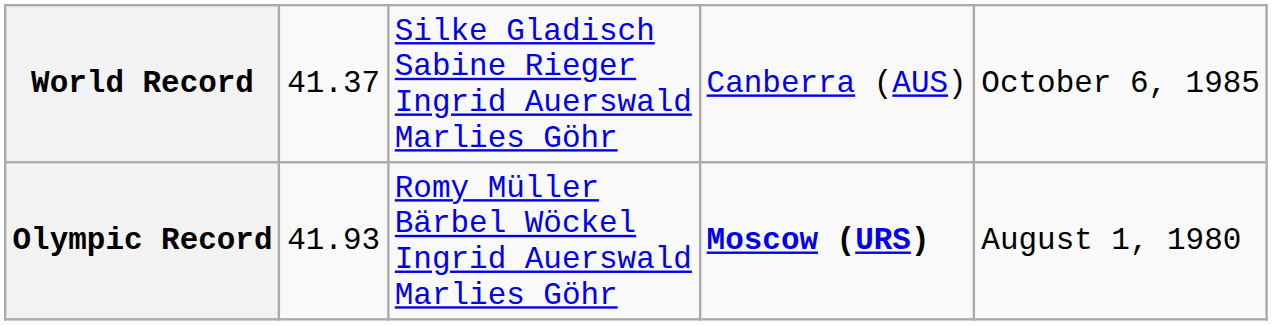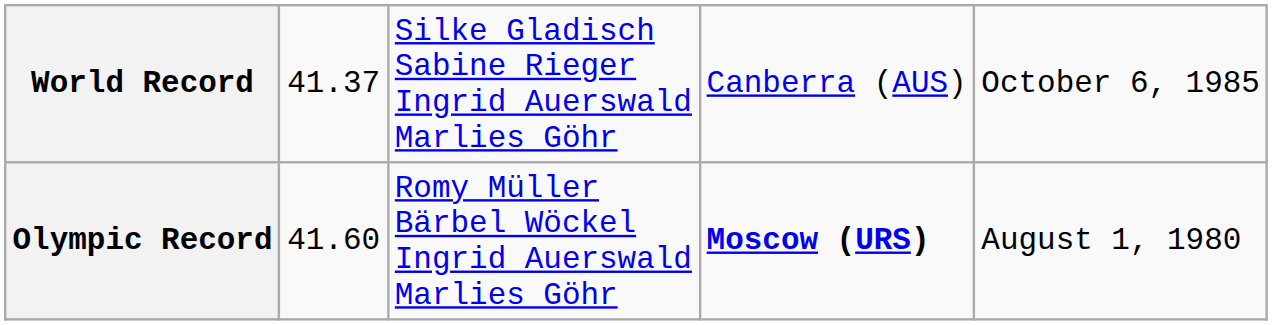Olympic Record | column 2: 41.93 -> 41.60
